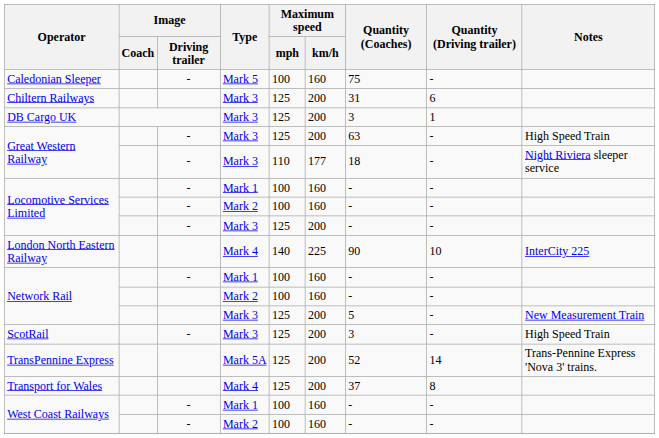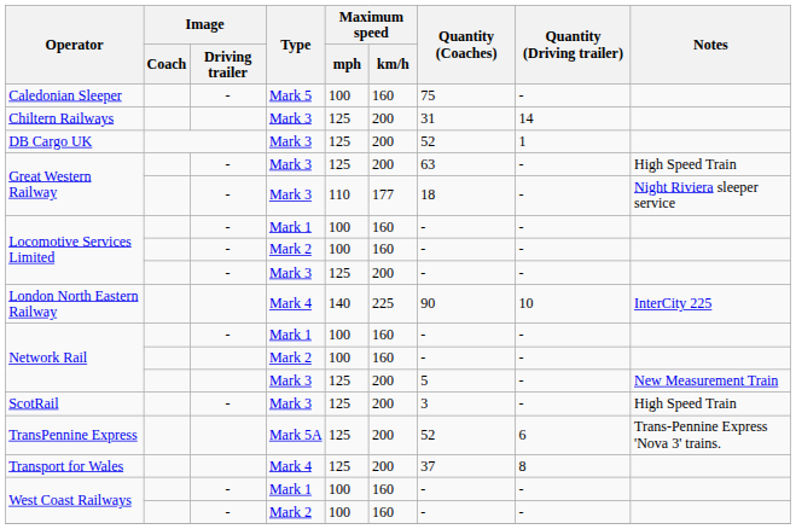Chiltern Railways | Quantity (Driving trailer): 6 -> 14
DB Cargo UK | Quantity (Coaches): 3 -> 52
TransPennine Express | Quantity (Driving trailer): 14 -> 6
